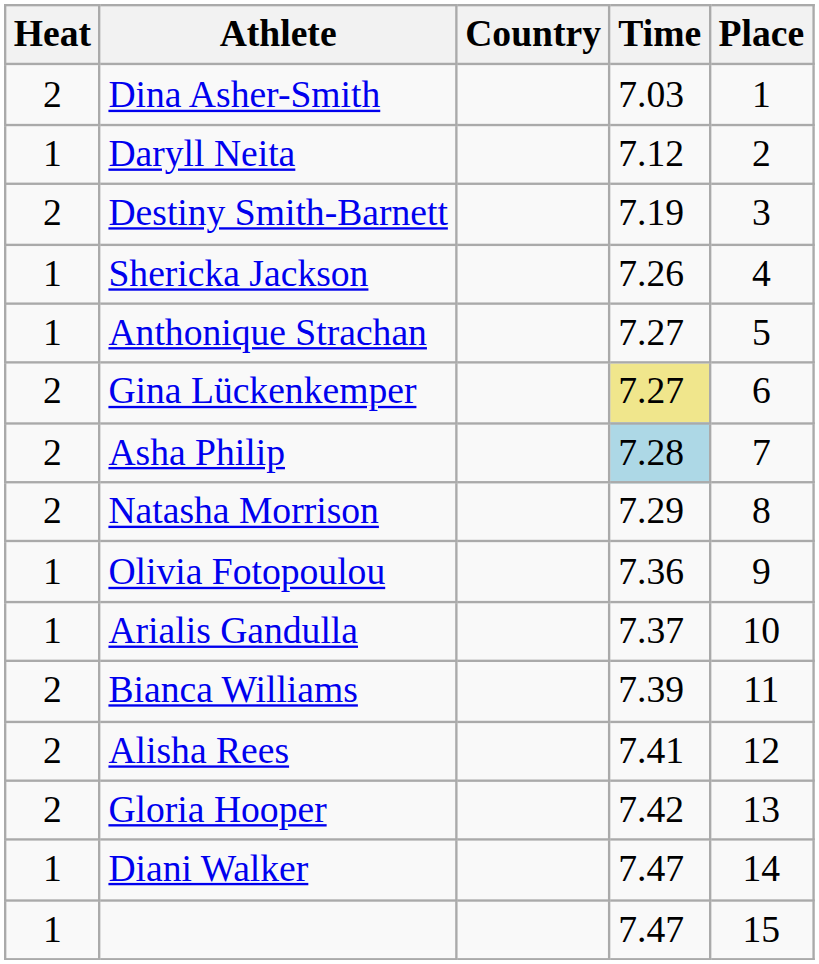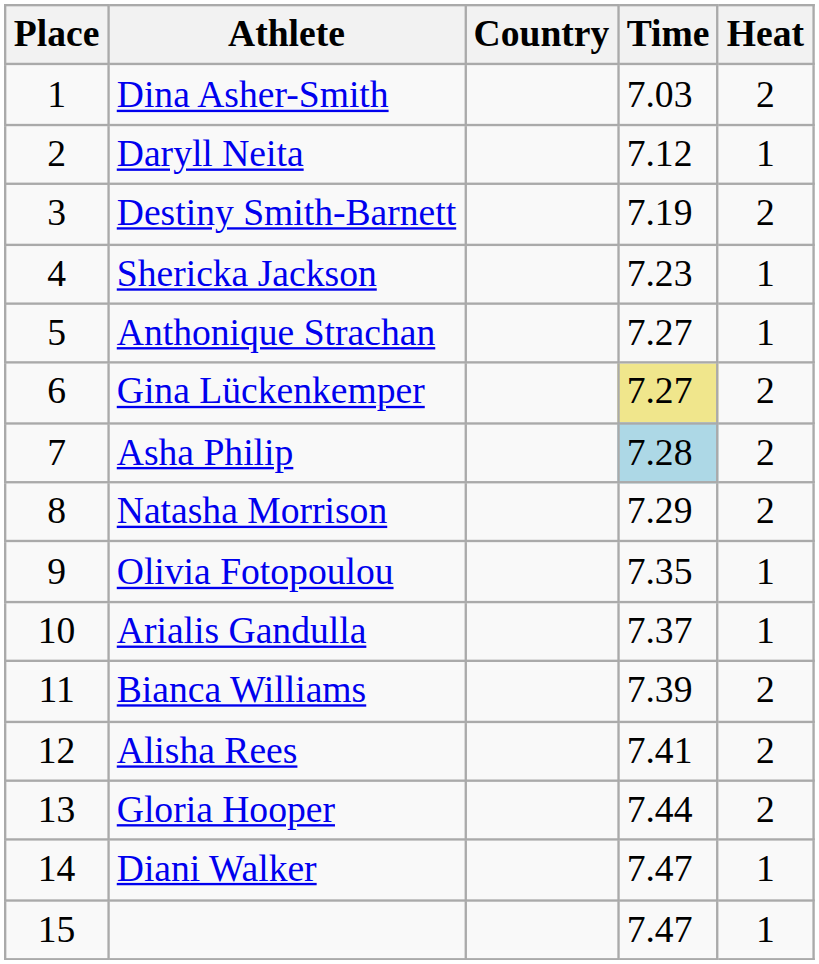columns swapped: Place <-> Heat
Shericka Jackson | Time: 7.26 -> 7.23
Olivia Fotopoulou | Time: 7.36 -> 7.35
Gloria Hooper | Time: 7.42 -> 7.44
